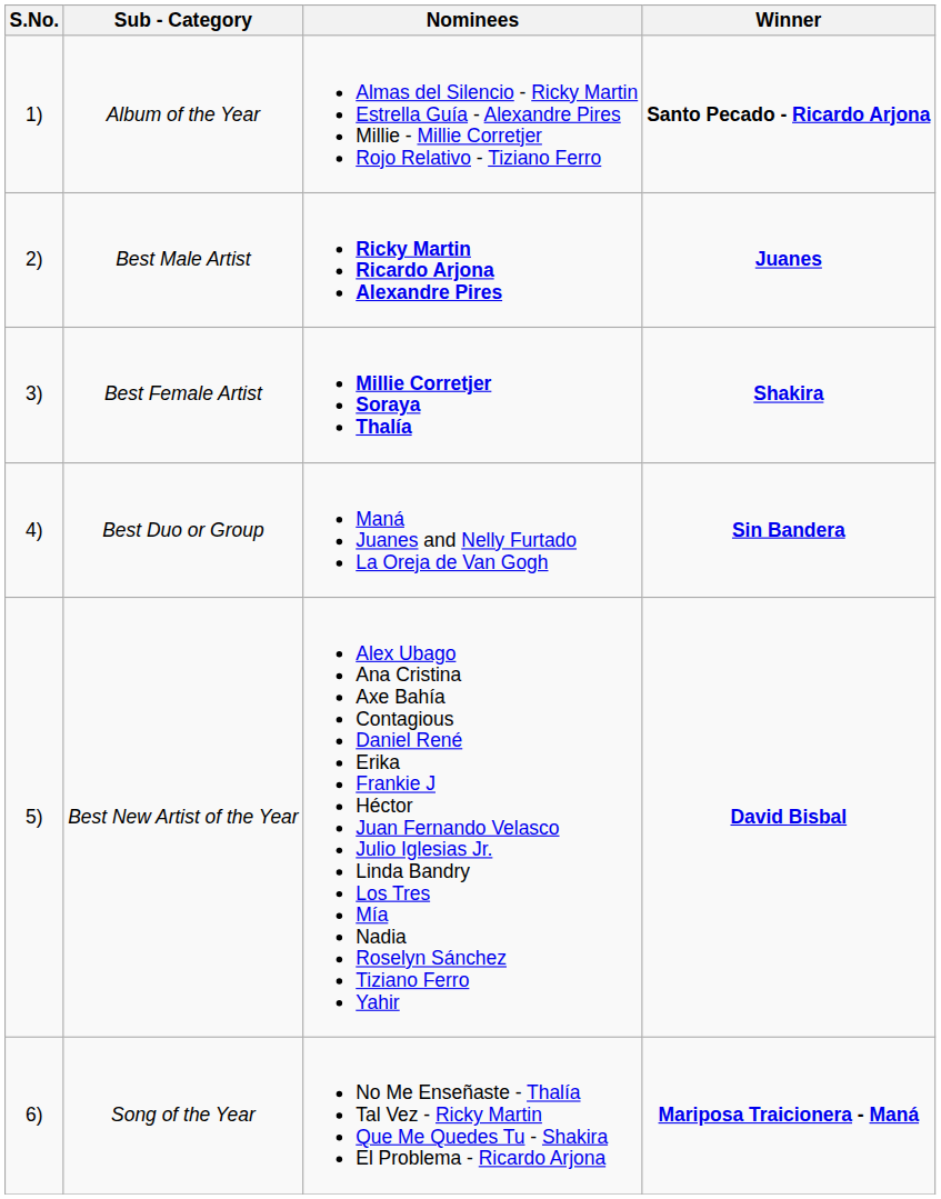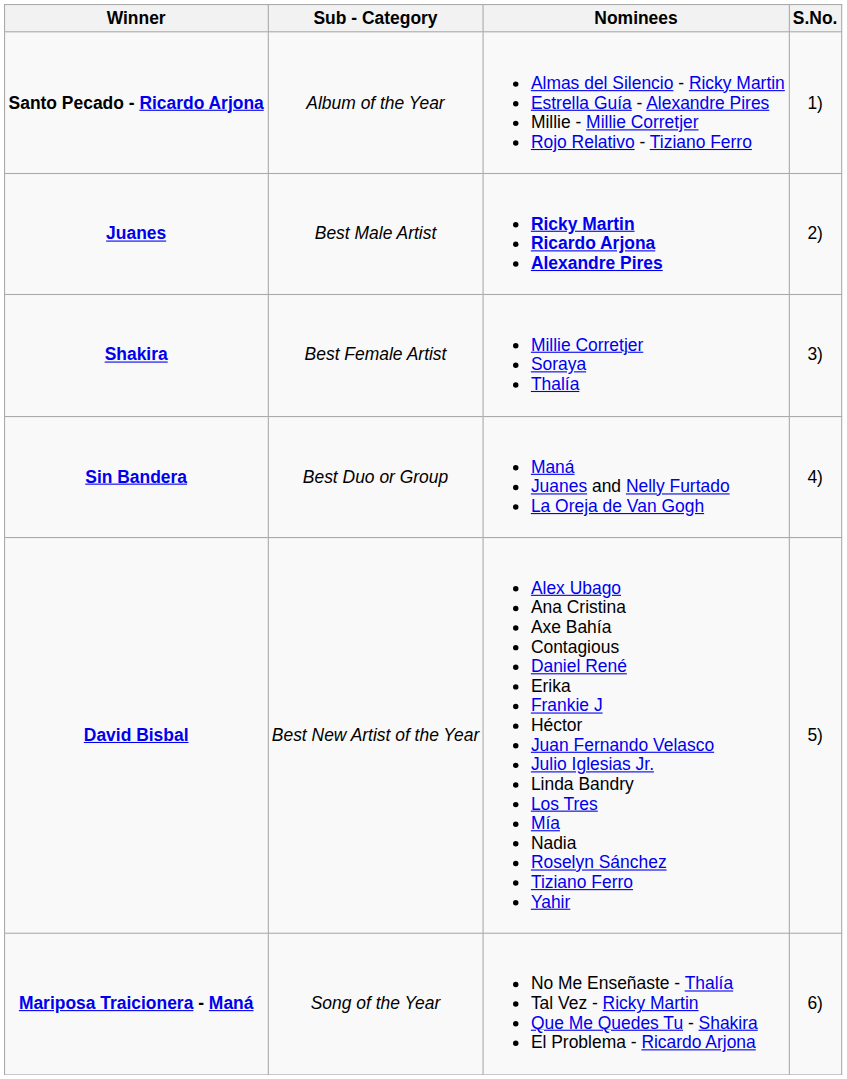columns swapped: S.No. <-> Winner
Best Female Artist | Nominees: bold -> normal
